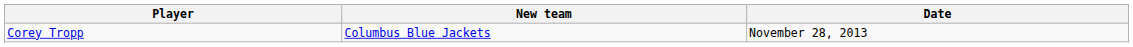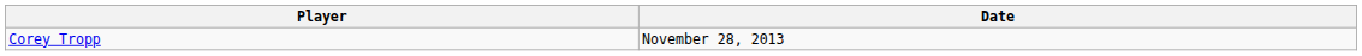- column: New team | Columbus Blue Jackets
